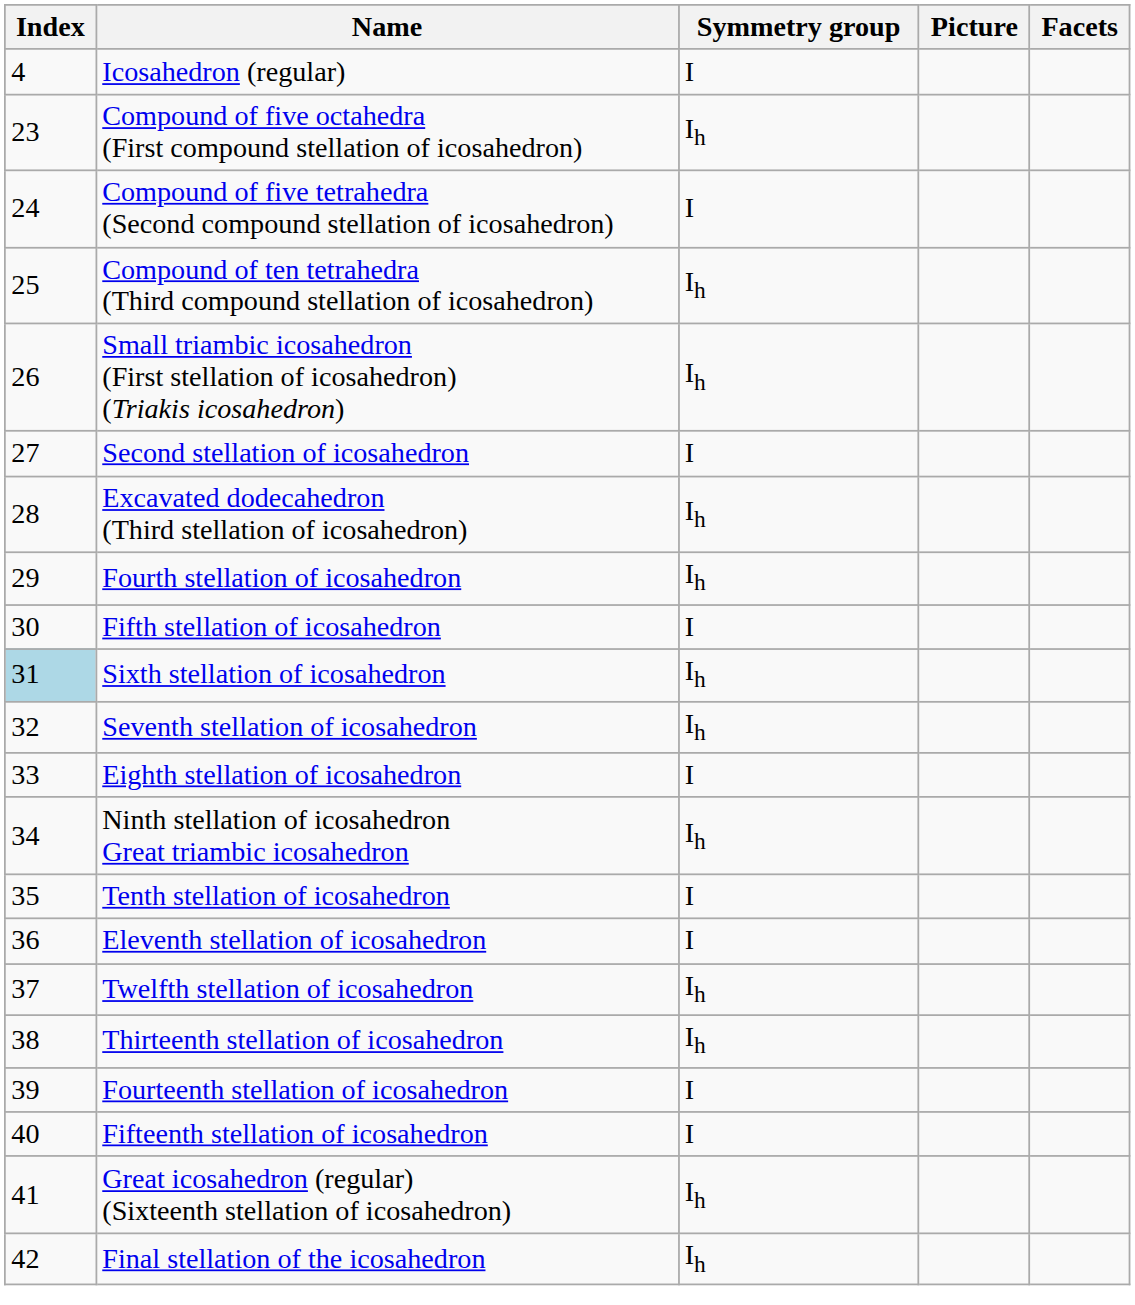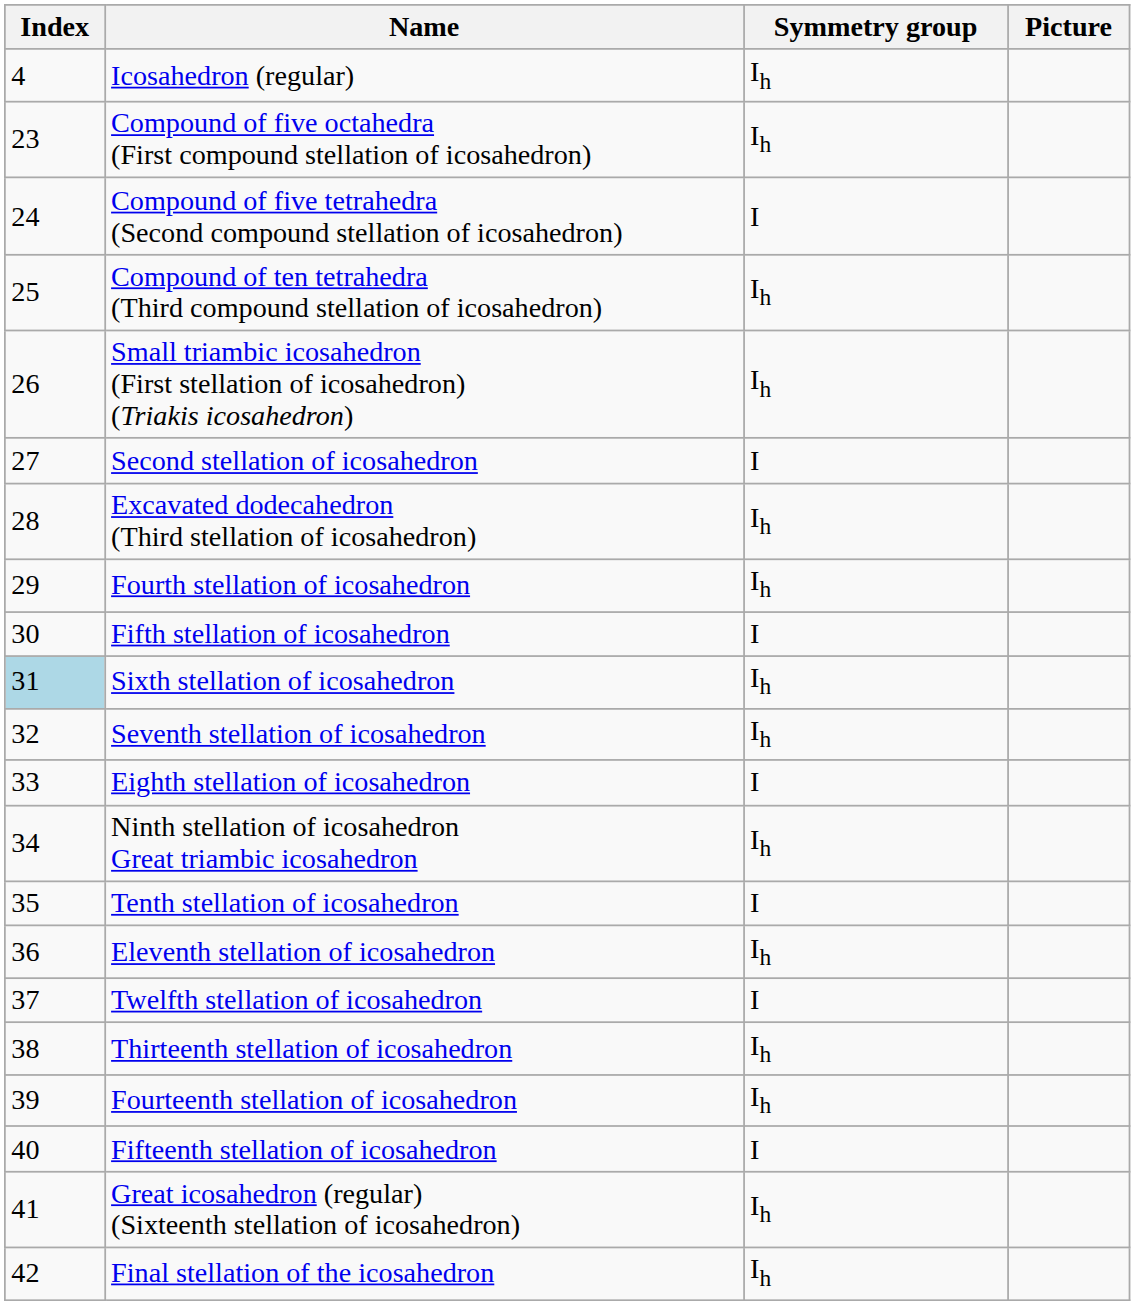- column: Facets
Icosahedron (regular) | Symmetry group: I -> Ih
Eleventh stellation of icosahedron | Symmetry group: I -> Ih
Twelfth stellation of icosahedron | Symmetry group: Ih -> I
Fourteenth stellation of icosahedron | Symmetry group: I -> Ih
